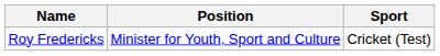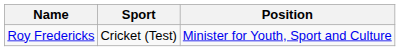columns swapped: Sport <-> Position
